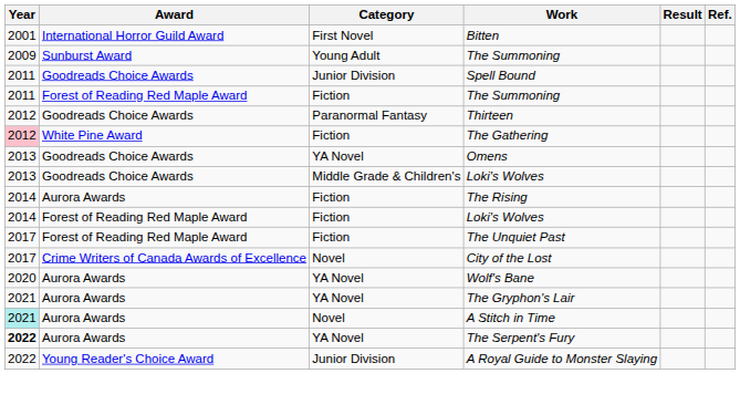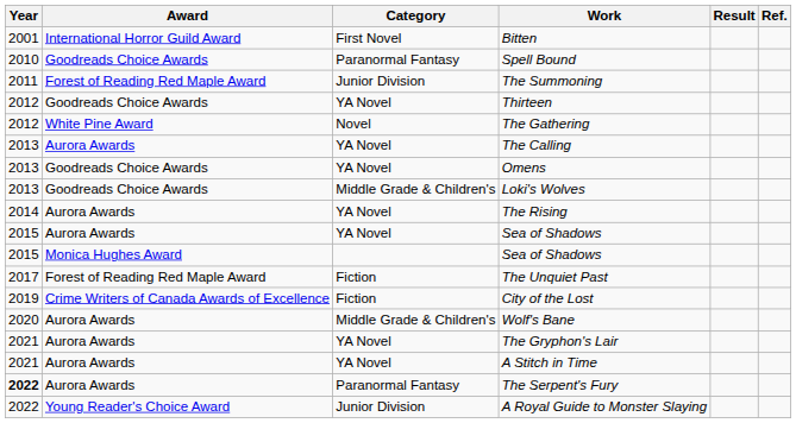- row: 2009 | Sunburst Award | Young Adult | The Summoning
Spell Bound | Year: 2011 -> 2010
Spell Bound | Category: Junior Division -> Paranormal Fantasy
Forest of Reading Red Maple Award / The Summoning | Category: Fiction -> Junior Division
Thirteen | Category: Paranormal Fantasy -> YA Novel
The Gathering | Year: pink background -> no background
The Gathering | Category: Fiction -> Novel
+ row: 2013 | Aurora Awards | YA Novel | The Calling
The Rising | Category: Fiction -> YA Novel
- row: 2014 | Forest of Reading Red Maple Award | Fiction | Loki's Wolves
+ row: 2015 | Aurora Awards | YA Novel | Sea of Shadows
+ row: 2015 | Monica Hughes Award | Sea of Shadows
City of the Lost | Year: 2017 -> 2019
City of the Lost | Category: Novel -> Fiction
Wolf's Bane | Category: YA Novel -> Middle Grade & Children's
A Stitch in Time | Year: paleturquoise background -> no background
A Stitch in Time | Category: Novel -> YA Novel
The Serpent's Fury | Category: YA Novel -> Paranormal Fantasy
